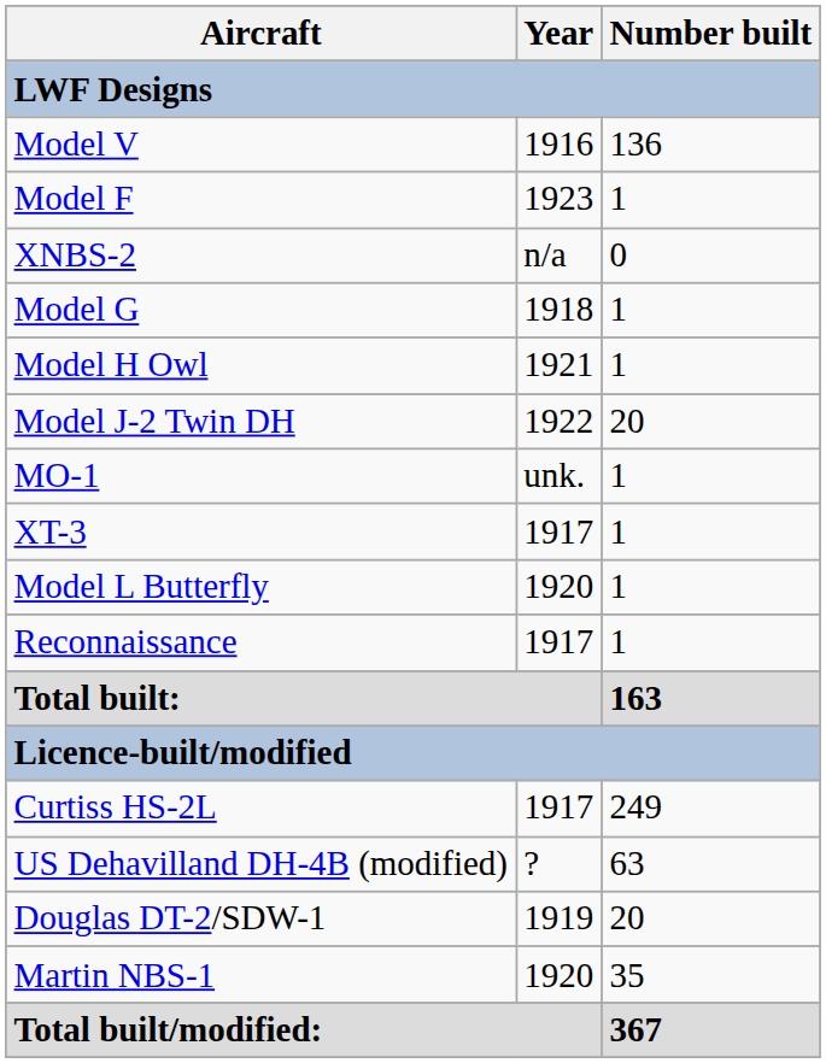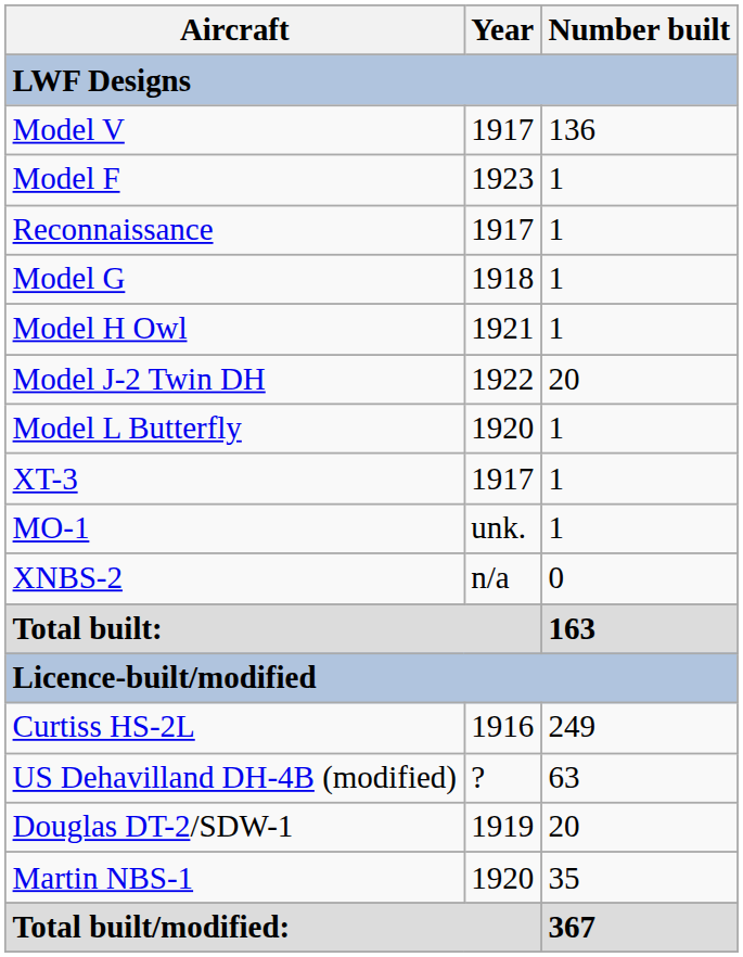Model V | Year: 1916 -> 1917
rows swapped: Reconnaissance <-> XNBS-2
rows swapped: Model L Butterfly <-> MO-1
Curtiss HS-2L | Year: 1917 -> 1916
